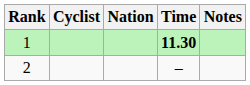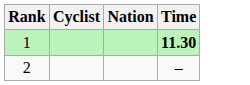- column: Notes
